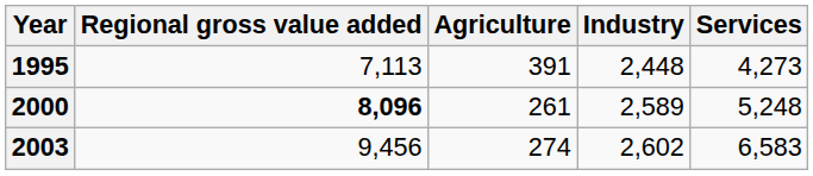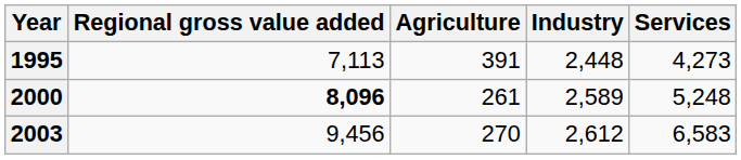2003 | Agriculture: 274 -> 270
2003 | Industry: 2,602 -> 2,612
